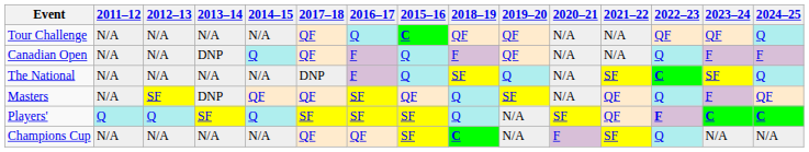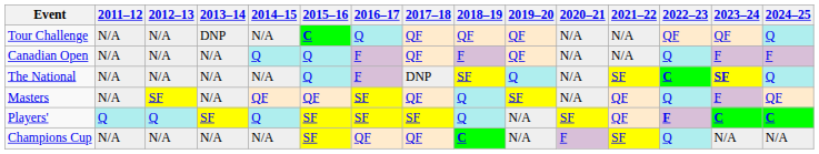columns swapped: 2015–16 <-> 2017–18
Tour Challenge | 2013–14: N/A -> DNP
Canadian Open | 2013–14: DNP -> N/A
The National | 2023–24: normal -> bold
Masters | 2013–14: DNP -> N/A
